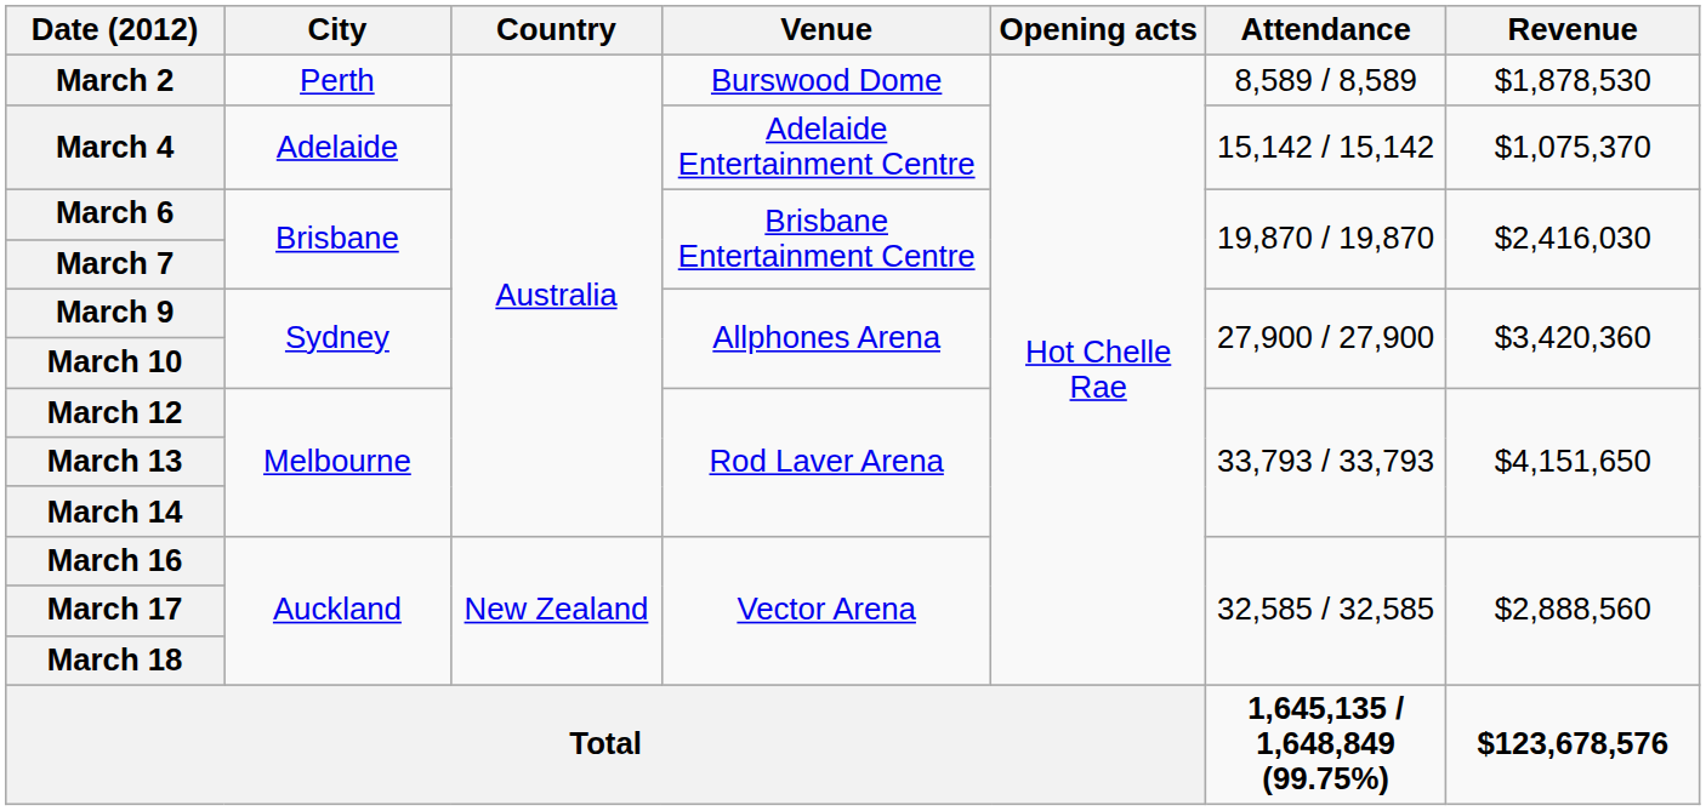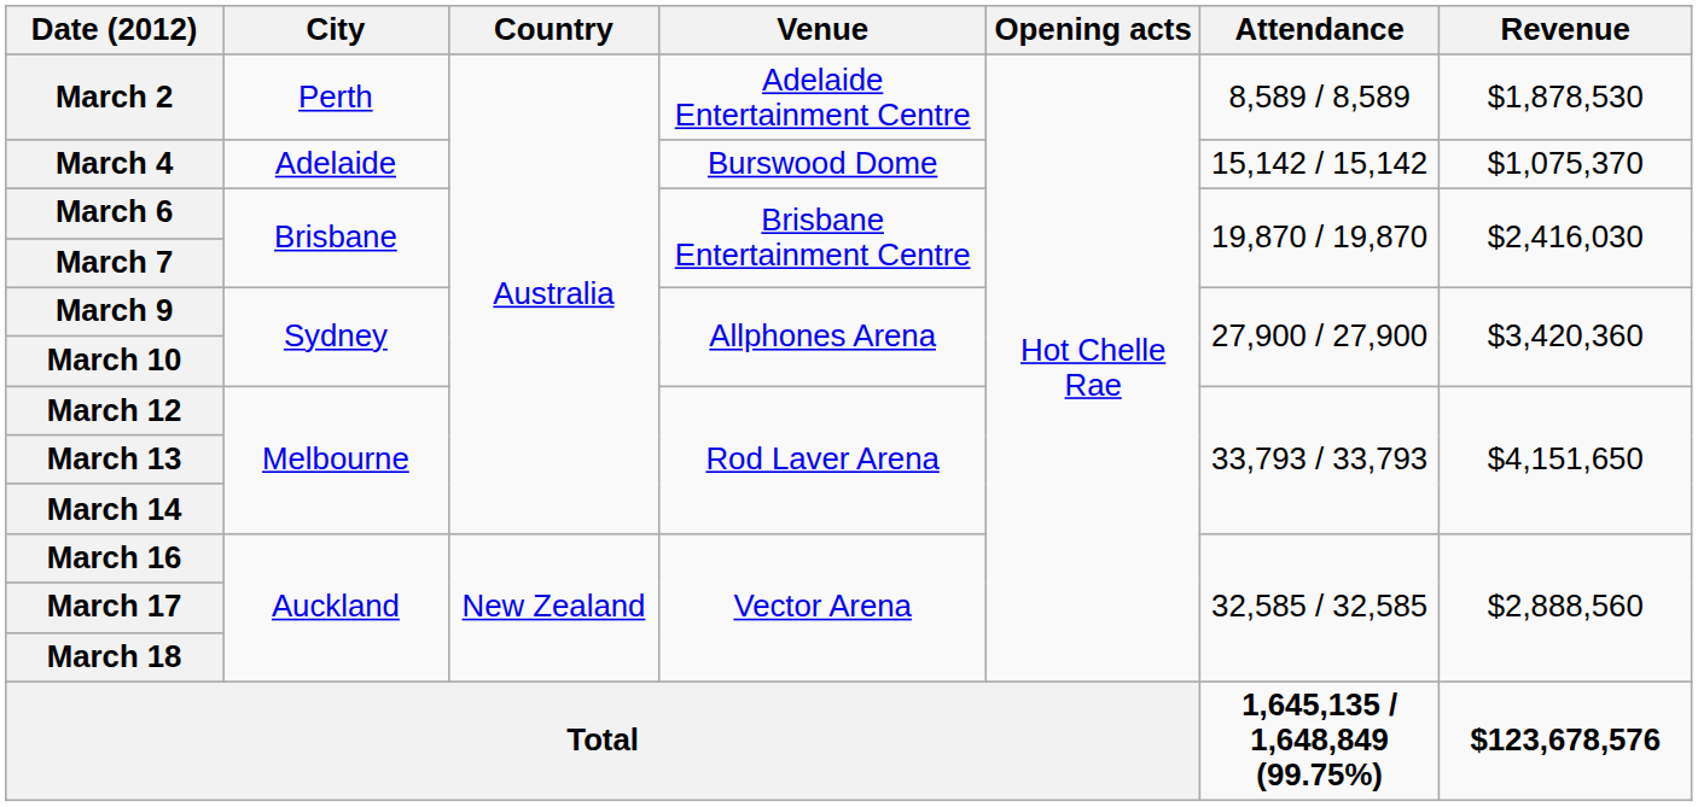March 2 | Venue: Burswood Dome -> Adelaide Entertainment Centre
March 4 | Venue: Adelaide Entertainment Centre -> Burswood Dome
